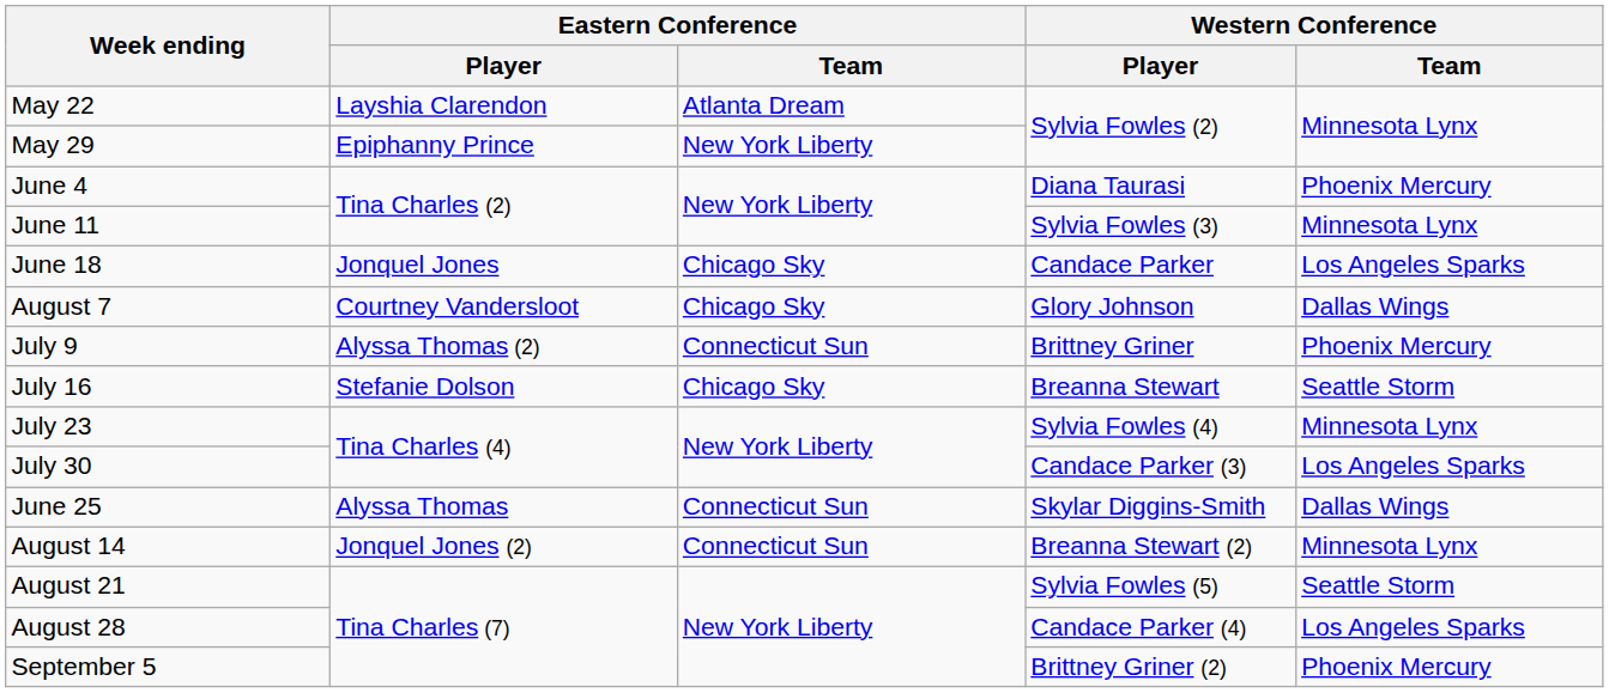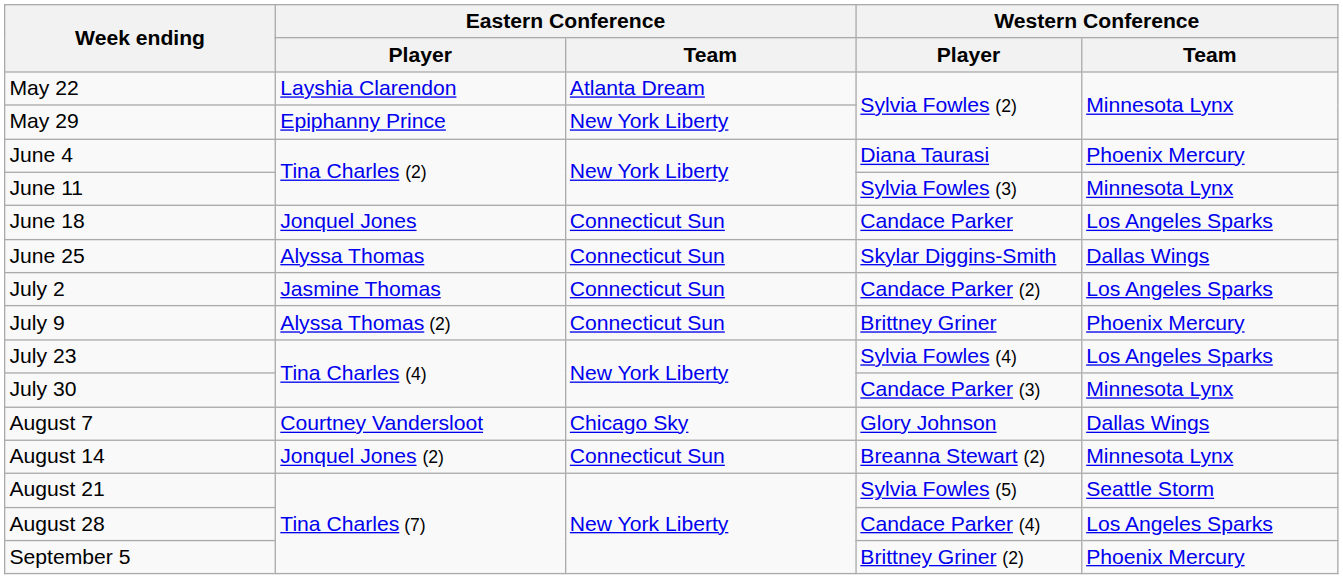June 18 | Eastern Conference / Team: Chicago Sky -> Connecticut Sun
rows swapped: June 25 <-> August 7
+ row: July 2 | Jasmine Thomas | Connecticut Sun | Candace Parker (2) | Los Angeles Sparks
- row: July 16 | Stefanie Dolson | Chicago Sky | Breanna Stewart | Seattle Storm
July 23 | Western Conference / Team: Minnesota Lynx -> Los Angeles Sparks
July 30 | Western Conference / Team: Los Angeles Sparks -> Minnesota Lynx
